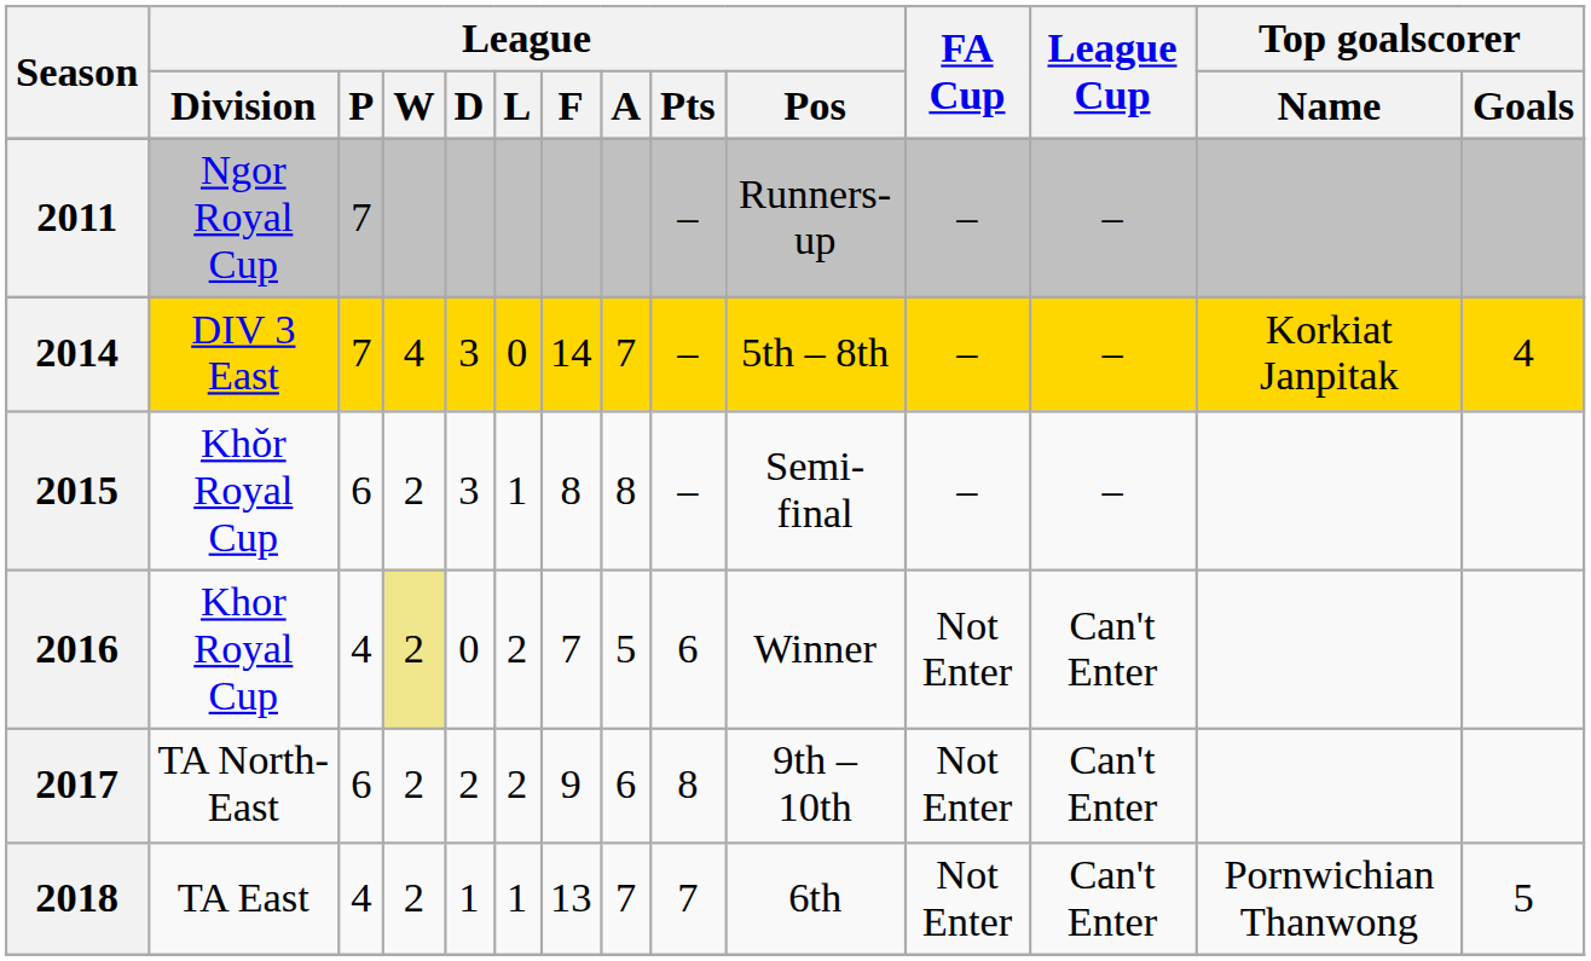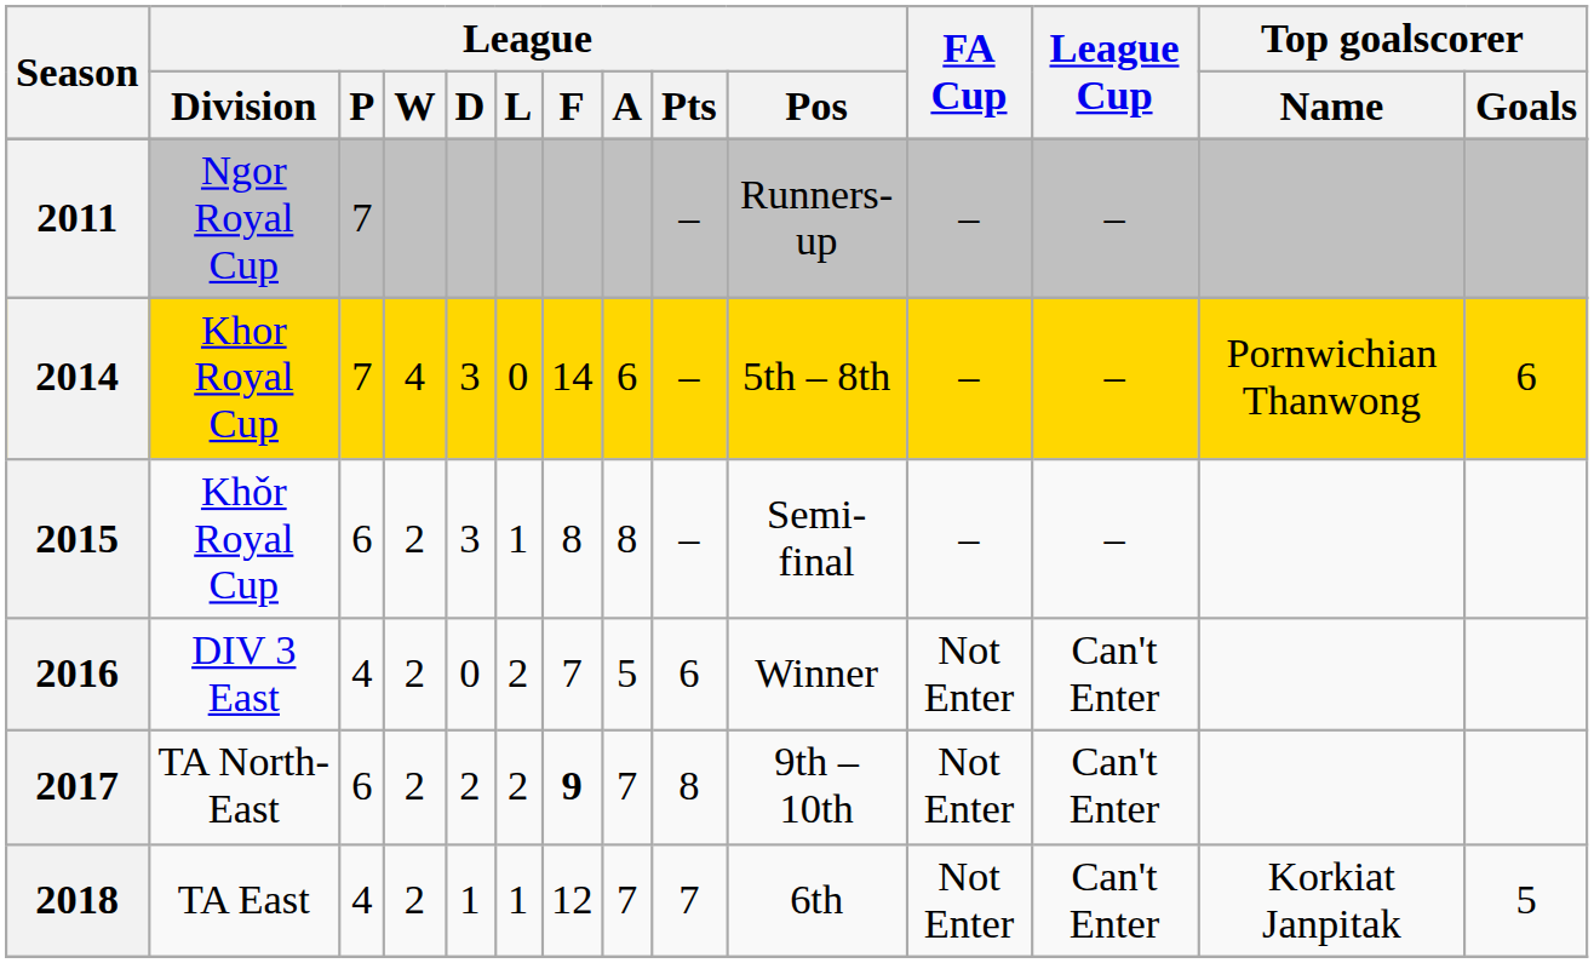2014 | League / Division: DIV 3 East -> Khor Royal Cup
2014 | League / A: 7 -> 6
2014 | Top goalscorer / Name: Korkiat Janpitak -> Pornwichian Thanwong
2014 | Top goalscorer / Goals: 4 -> 6
2016 | League / Division: Khor Royal Cup -> DIV 3 East
2016 | League / W: khaki background -> no background
2017 | League / F: normal -> bold
2017 | League / A: 6 -> 7
2018 | League / F: 13 -> 12
2018 | Top goalscorer / Name: Pornwichian Thanwong -> Korkiat Janpitak
